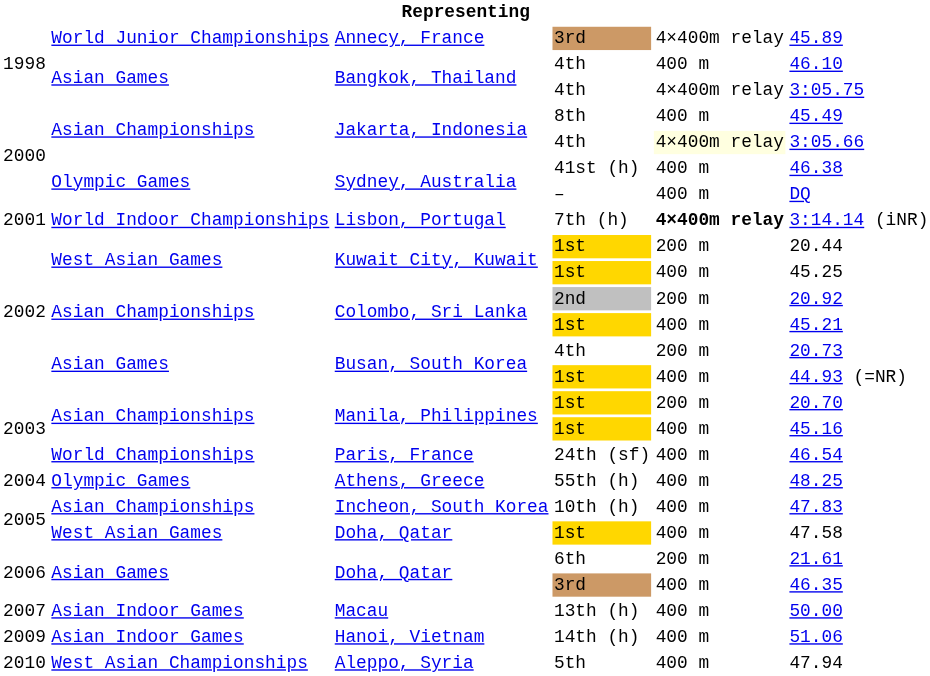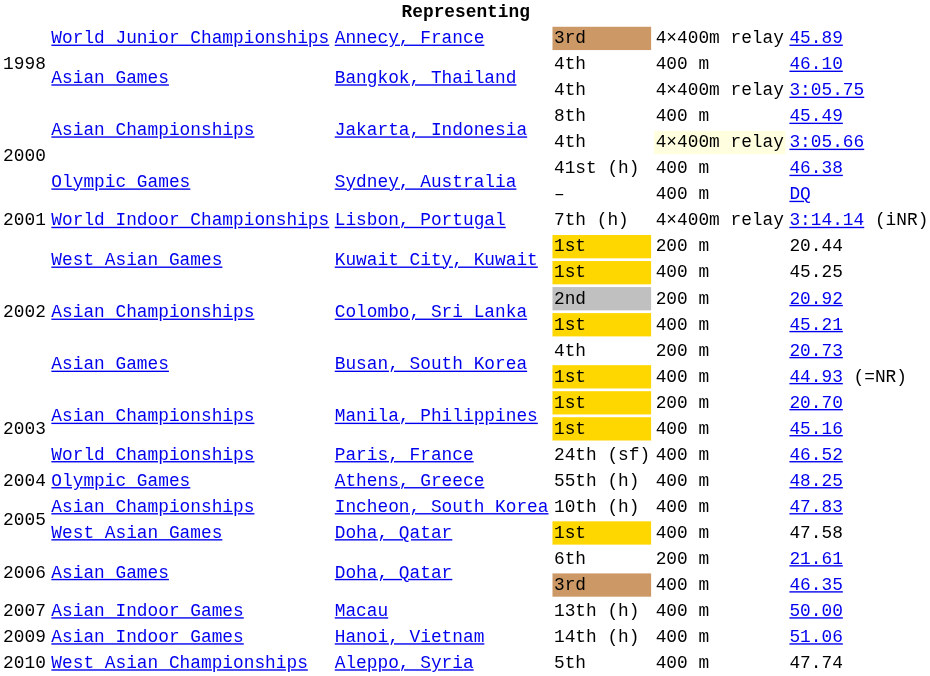Lisbon, Portugal | column 5: bold -> normal
Paris, France | column 6: 46.54 -> 46.52
Aleppo, Syria | column 6: 47.94 -> 47.74
